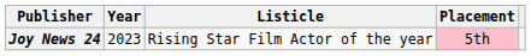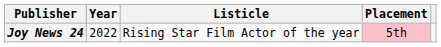Joy News 24 | Year: 2023 -> 2022
